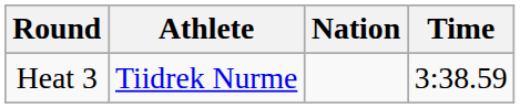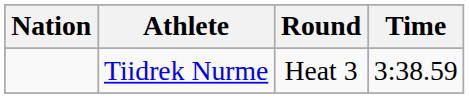columns swapped: Nation <-> Round
